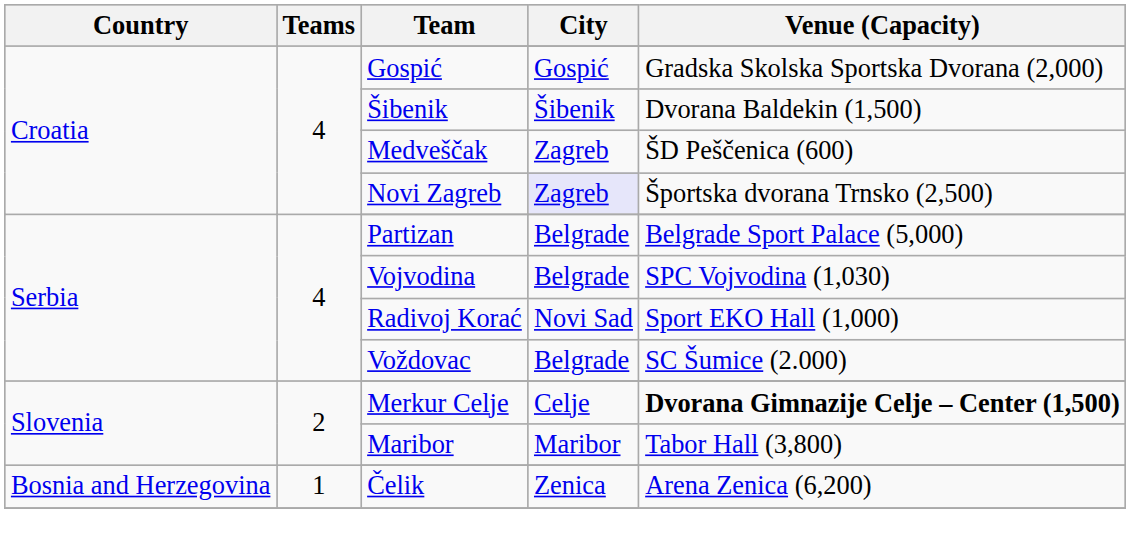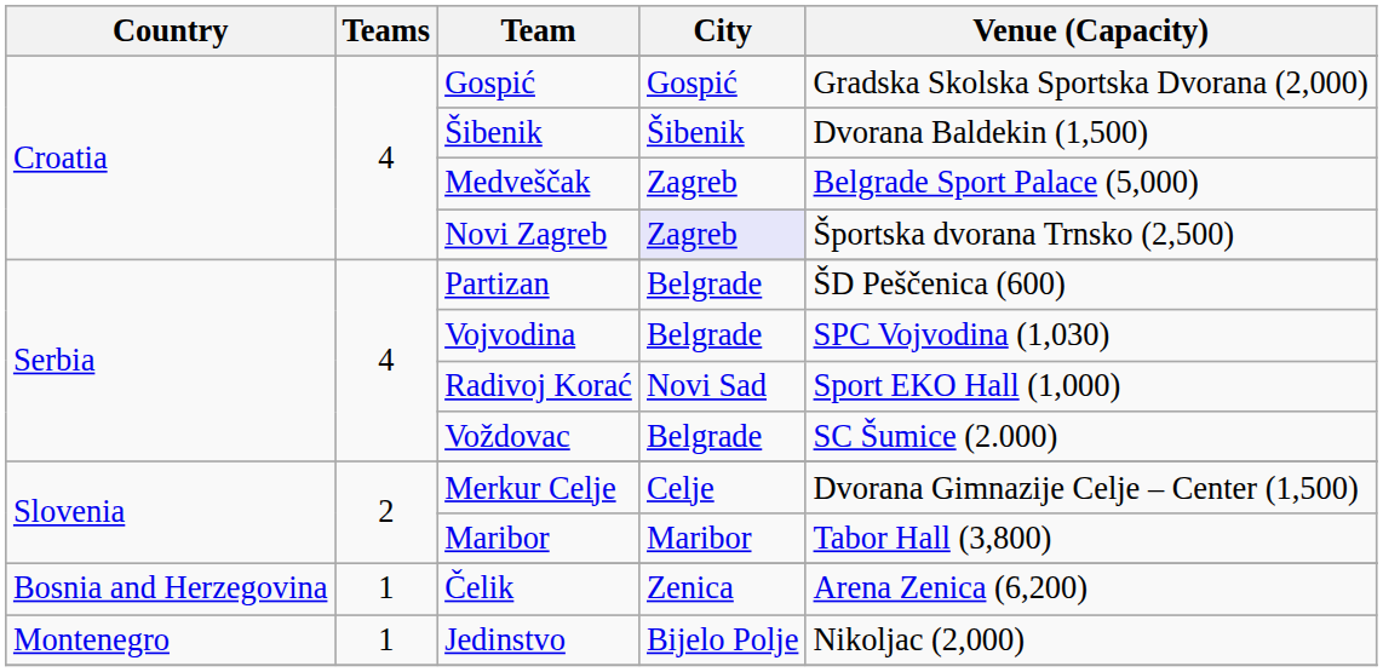Medveščak | Venue (Capacity): ŠD Peščenica (600) -> Belgrade Sport Palace (5,000)
Partizan | Venue (Capacity): Belgrade Sport Palace (5,000) -> ŠD Peščenica (600)
Merkur Celje | Venue (Capacity): bold -> normal
+ row: Montenegro | 1 | Jedinstvo | Bijelo Polje | Nikoljac (2,000)
